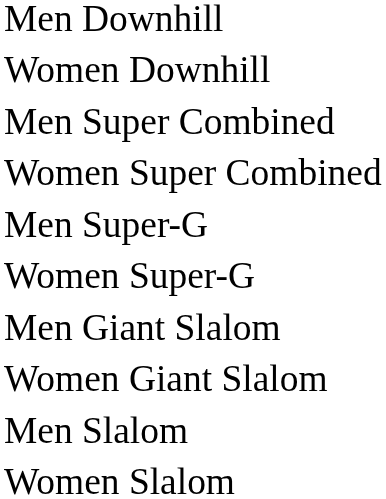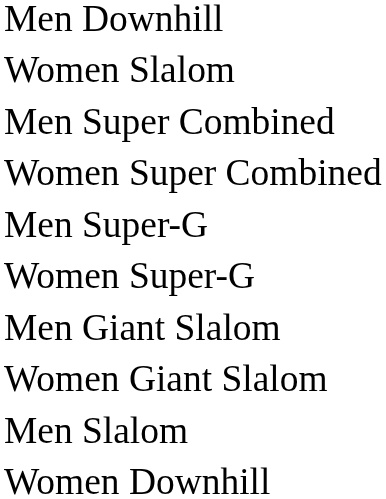rows swapped: Women Downhill <-> Women Slalom
